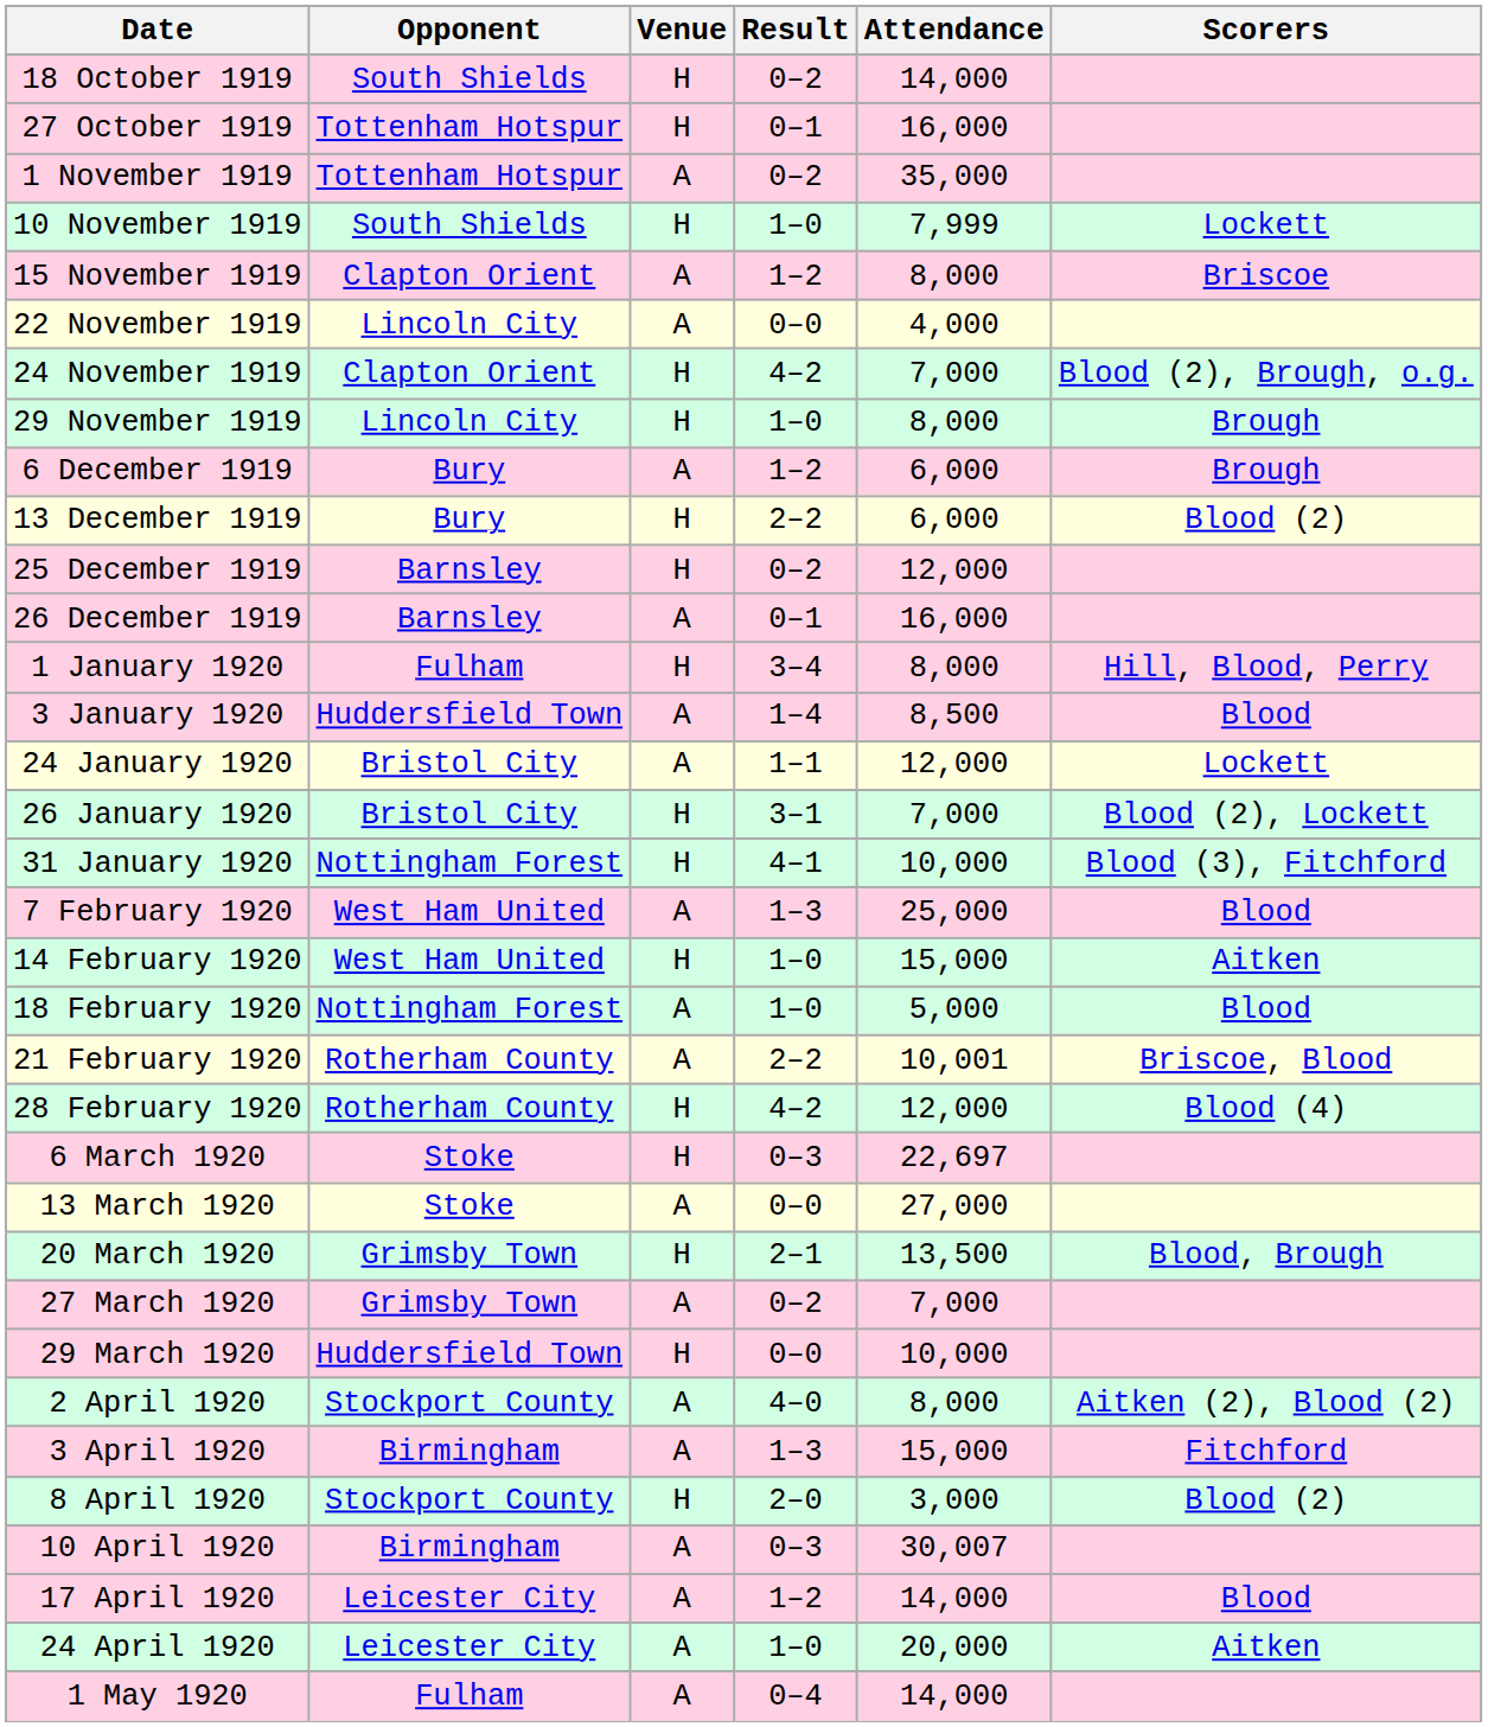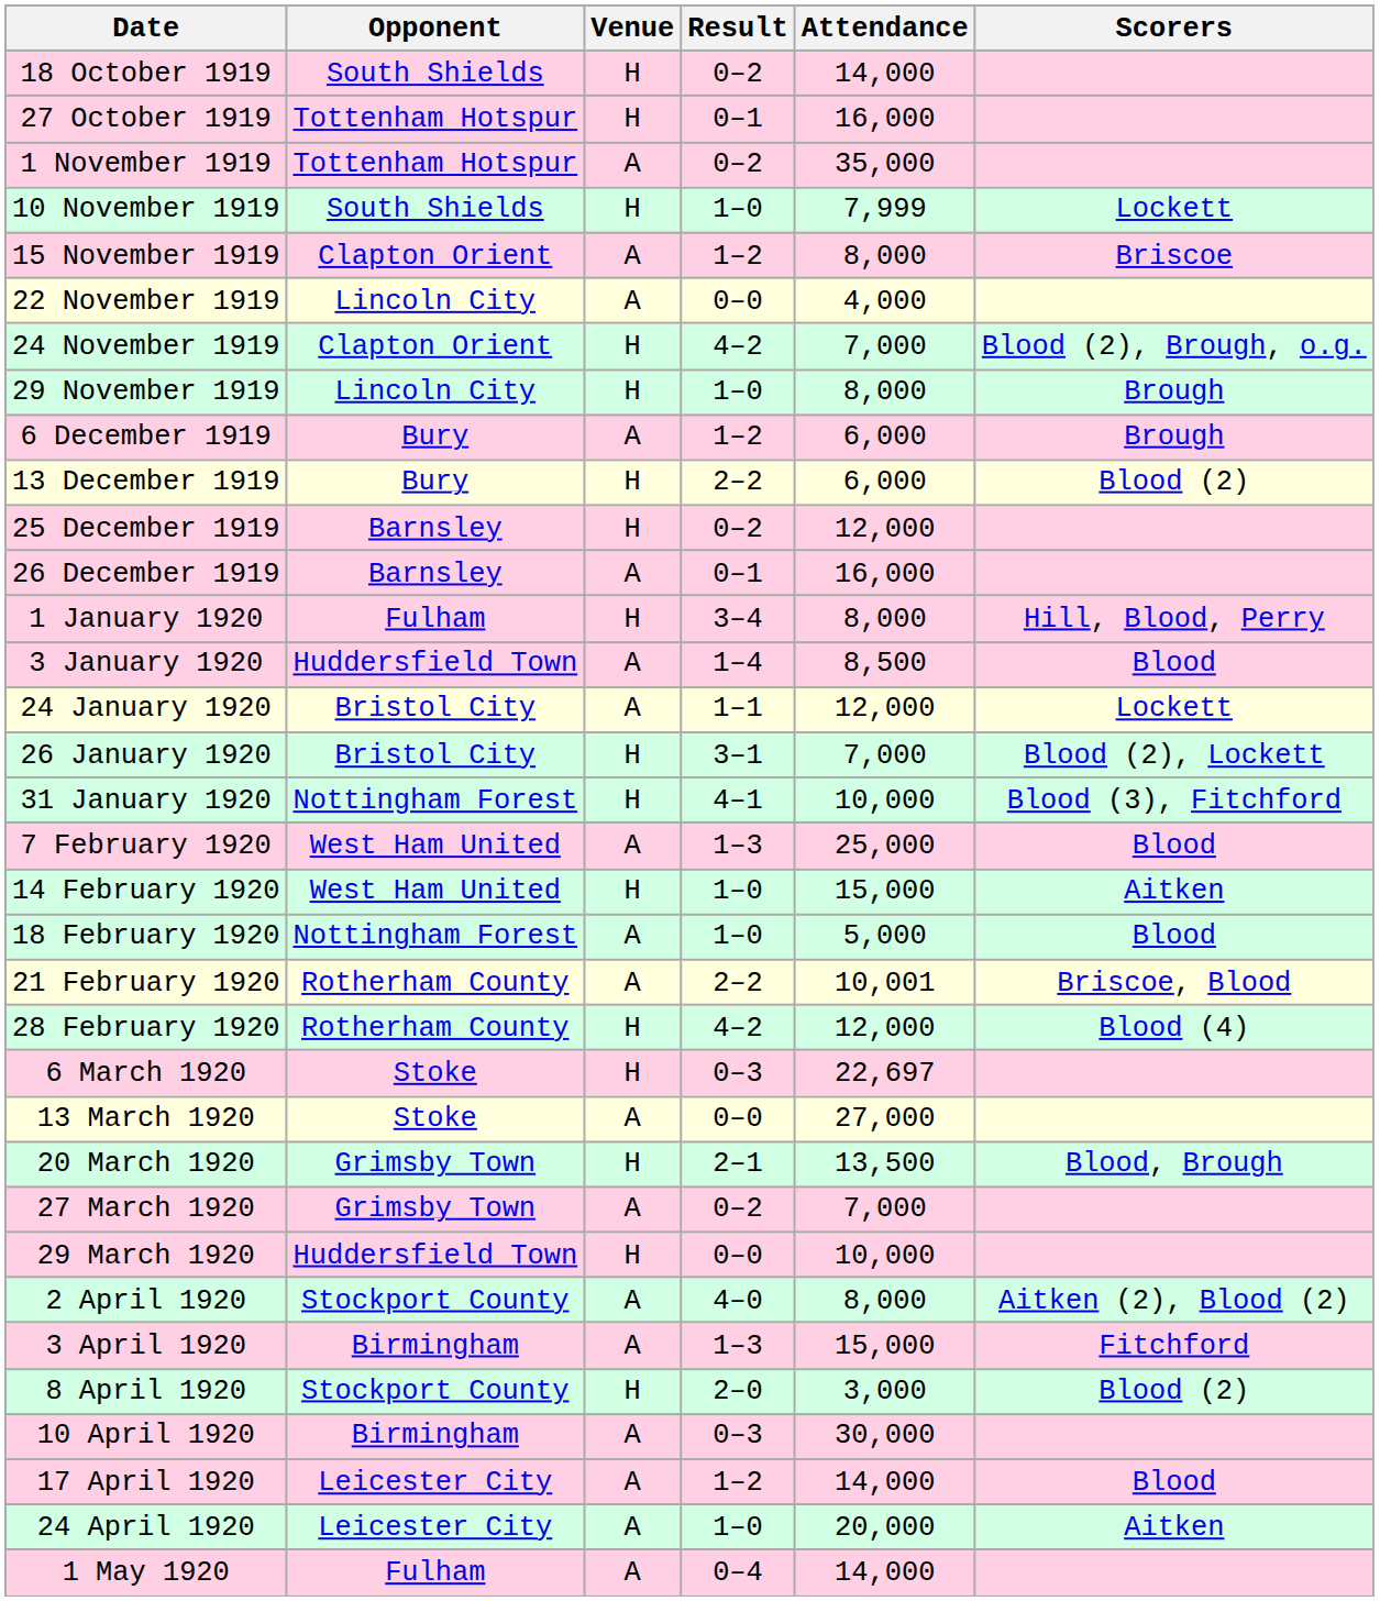10 April 1920 | Attendance: 30,007 -> 30,000
